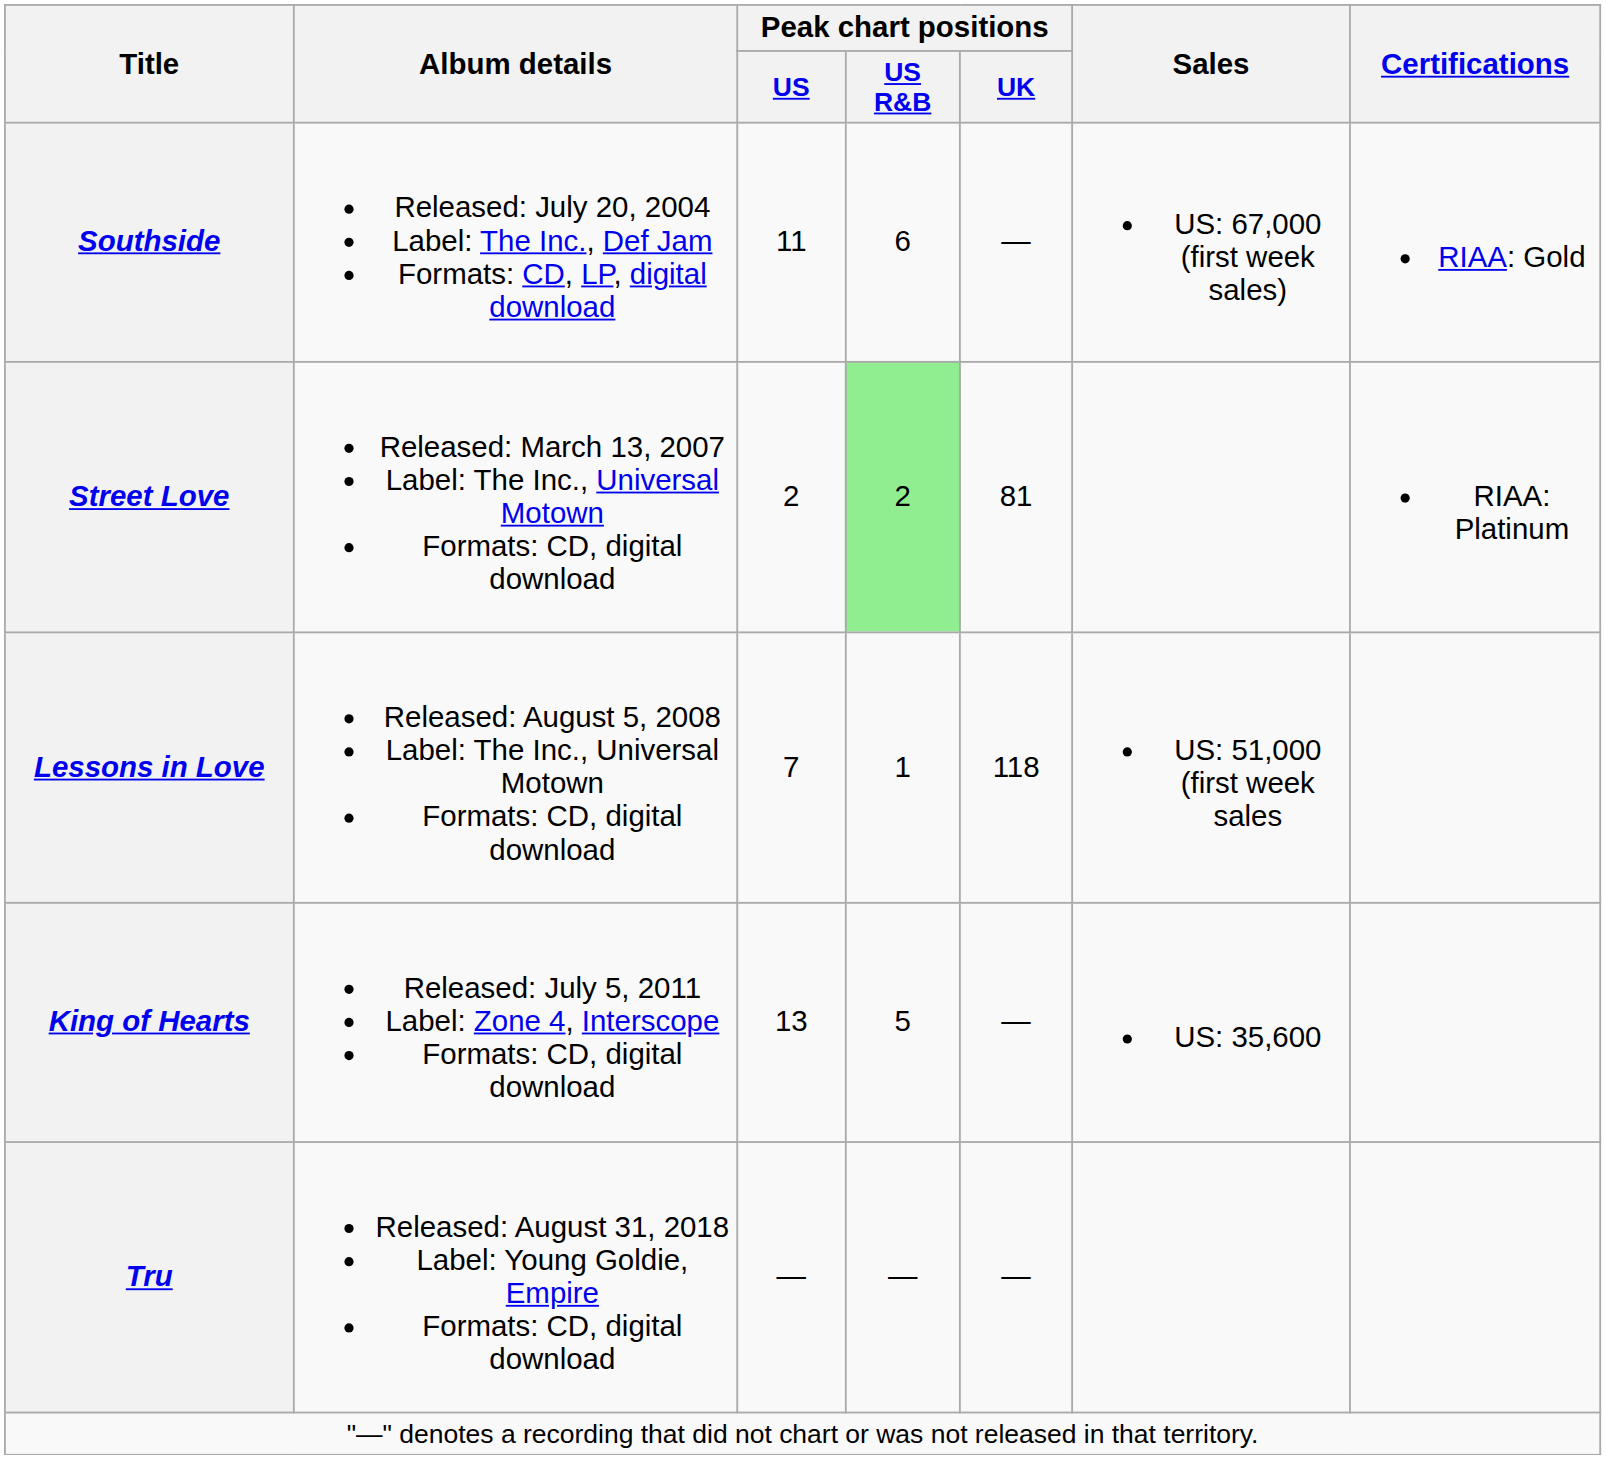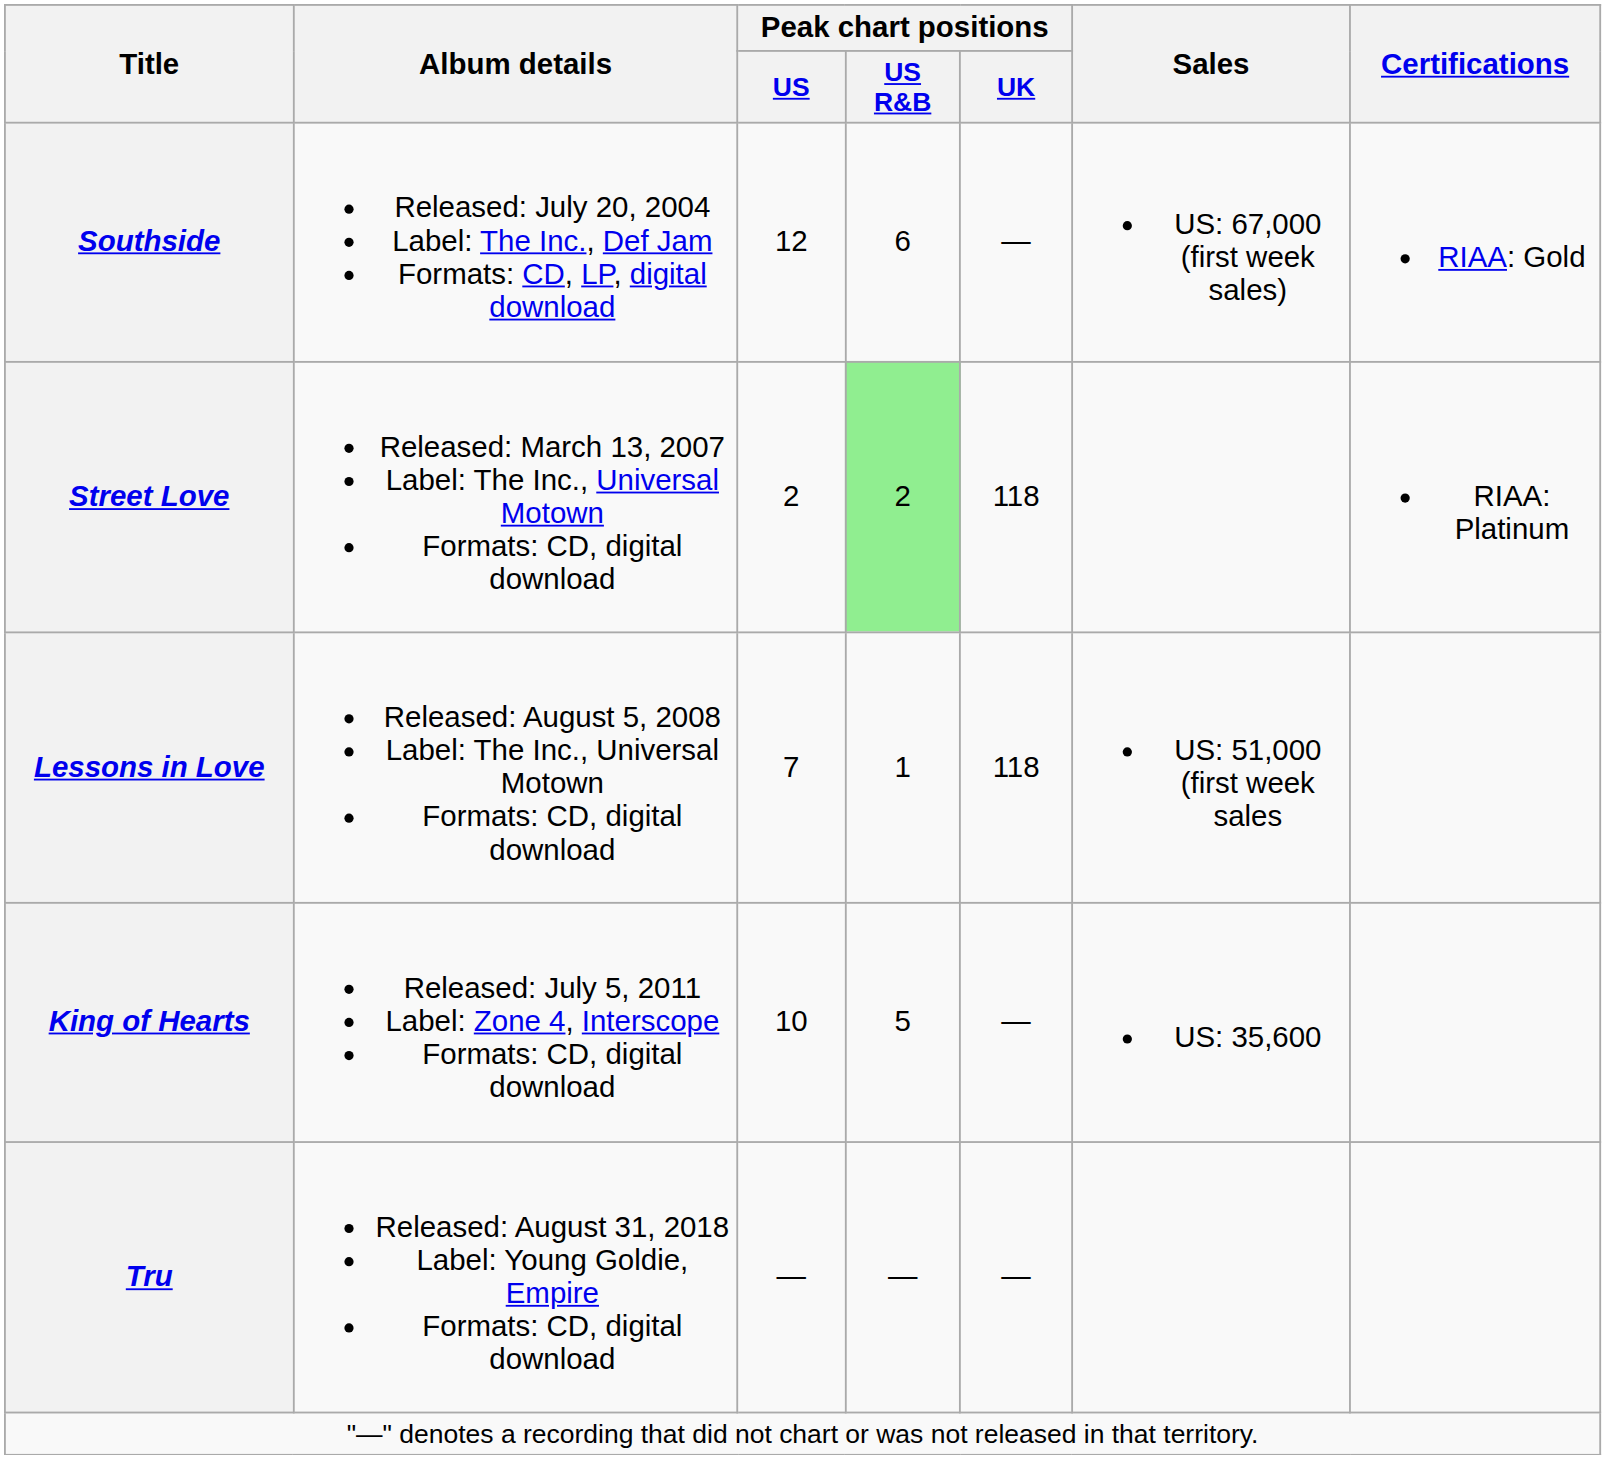Southside | Peak chart positions / US: 11 -> 12
Street Love | Peak chart positions / UK: 81 -> 118
King of Hearts | Peak chart positions / US: 13 -> 10
